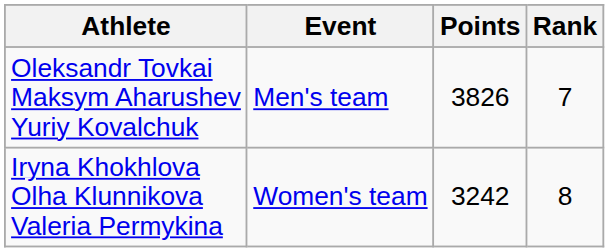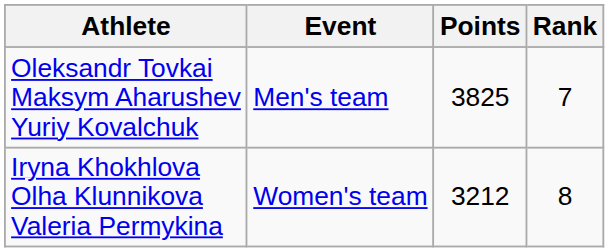Oleksandr Tovkai Maksym Aharushev Yuriy Kovalchuk | Points: 3826 -> 3825
Iryna Khokhlova Olha Klunnikova Valeria Permykina | Points: 3242 -> 3212
